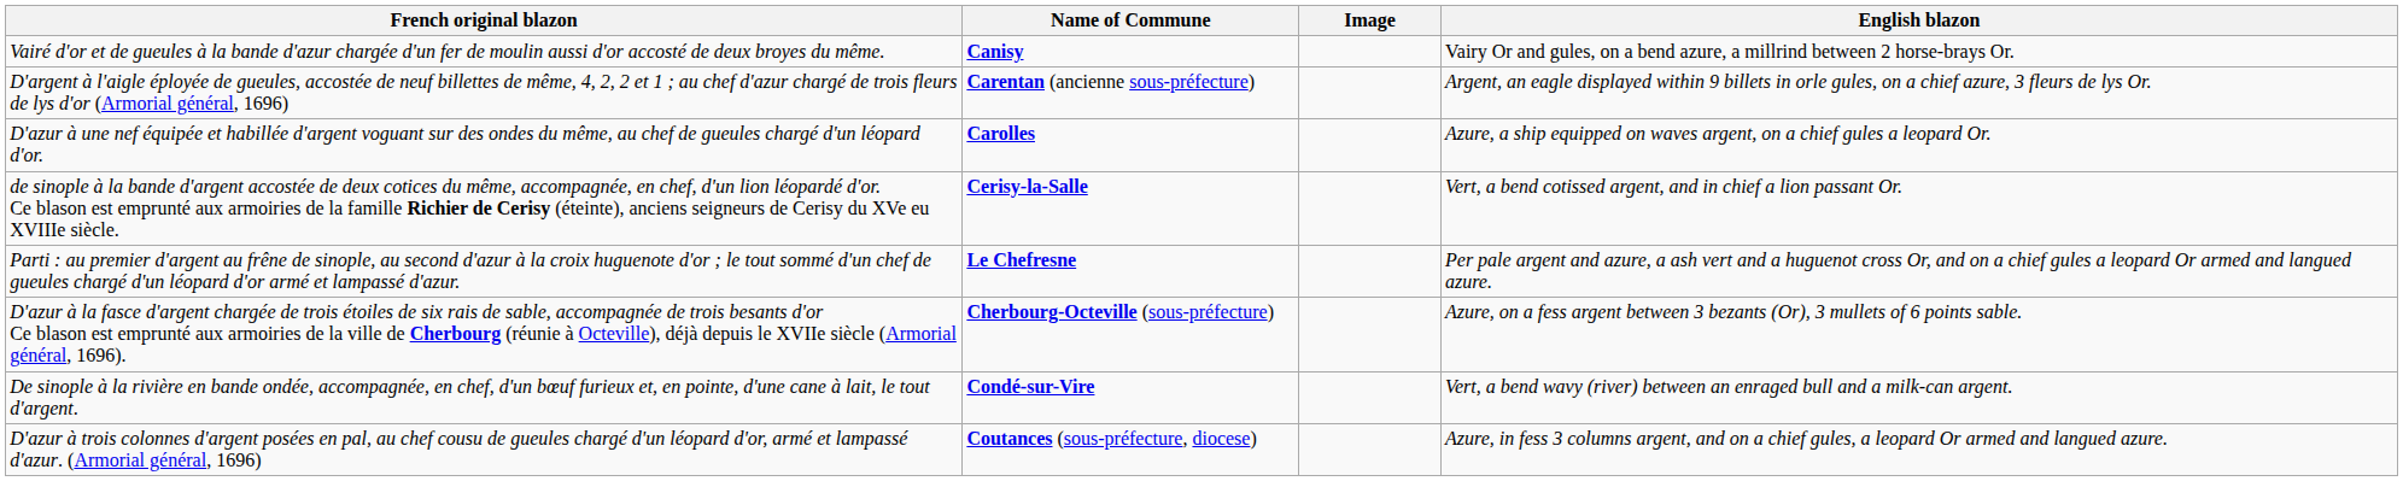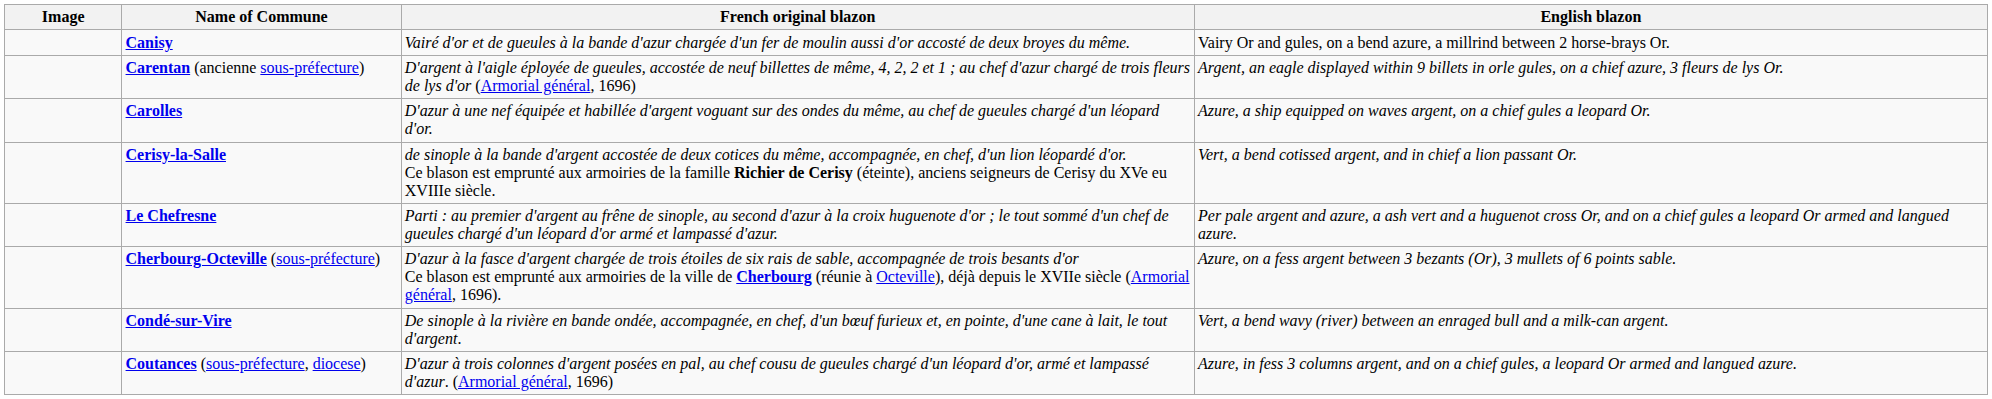columns swapped: Image <-> French original blazon
